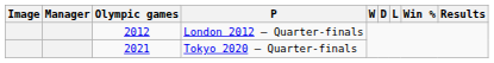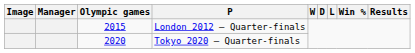London 2012 – Quarter-finals | Olympic games: 2012 -> 2015
Tokyo 2020 – Quarter-finals | Olympic games: 2021 -> 2020
